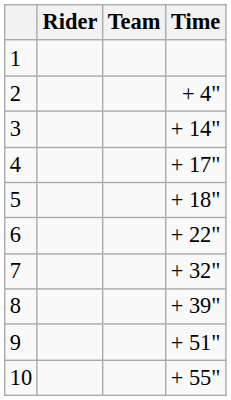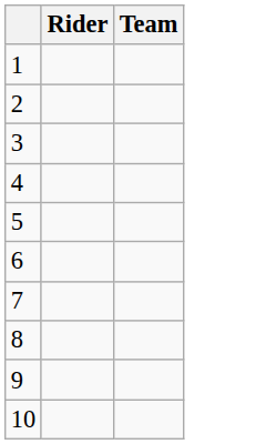- column: Time | + 4" | + 14" | + 17" | + 18" | + 22" | + 32" | + 39" | + 51" | + 55"
